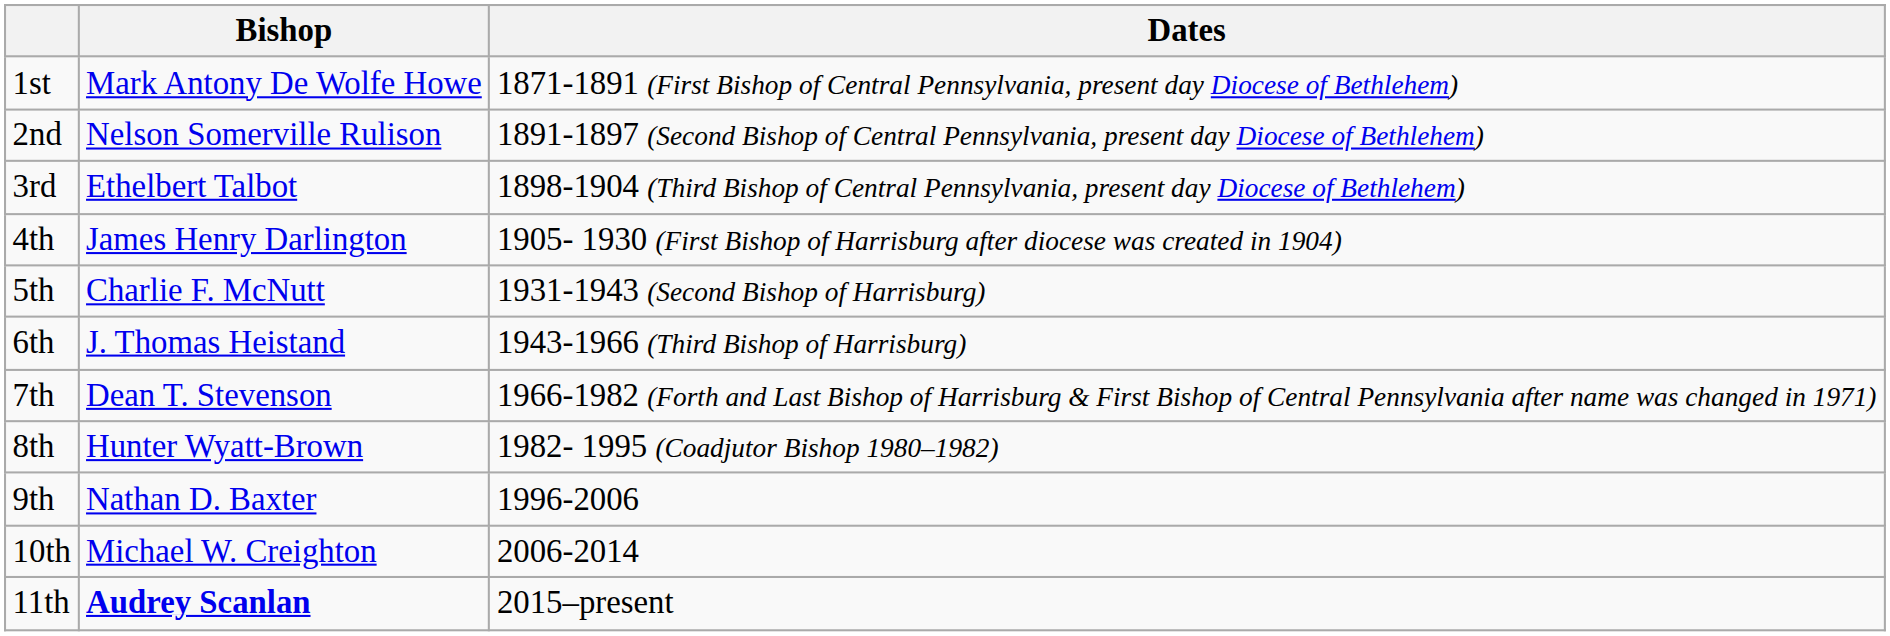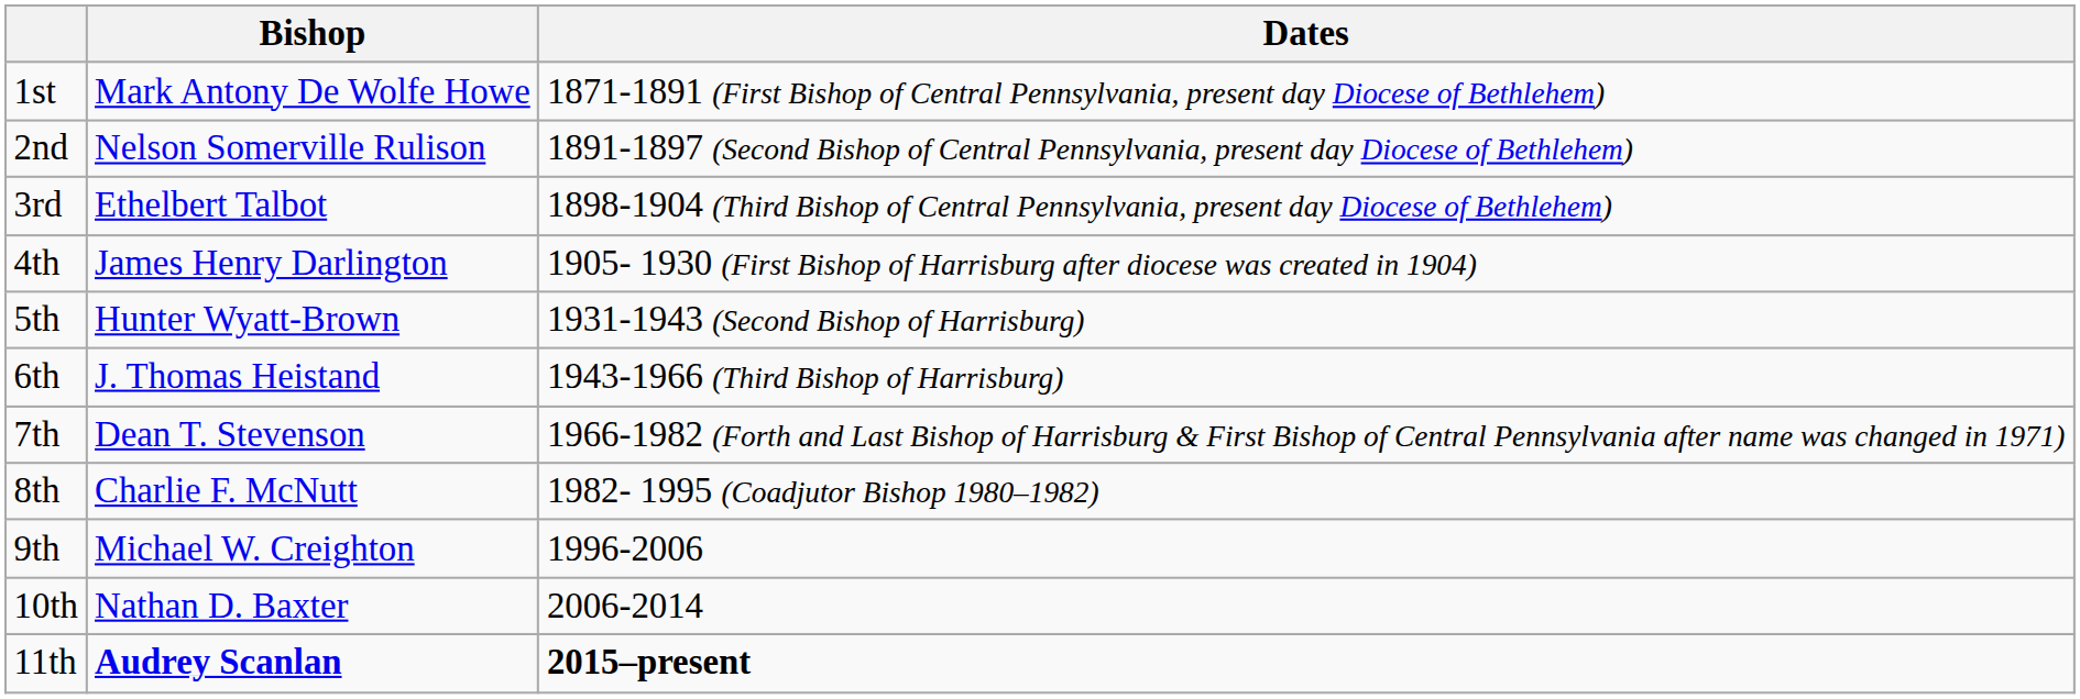5th | Bishop: Charlie F. McNutt -> Hunter Wyatt-Brown
8th | Bishop: Hunter Wyatt-Brown -> Charlie F. McNutt
9th | Bishop: Nathan D. Baxter -> Michael W. Creighton
10th | Bishop: Michael W. Creighton -> Nathan D. Baxter
11th | Dates: normal -> bold
